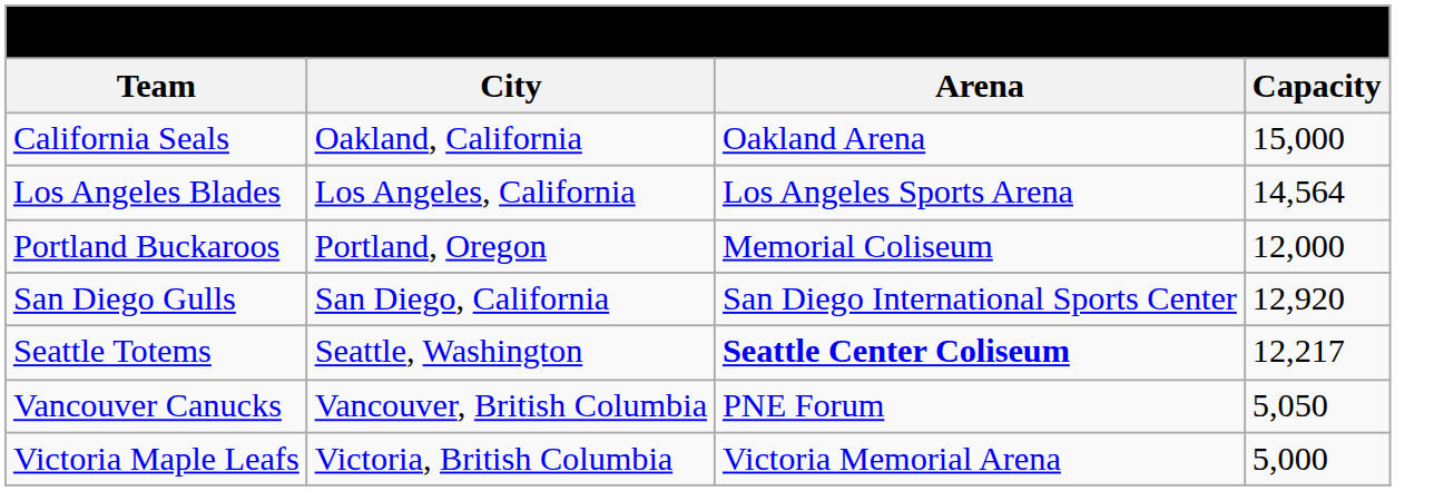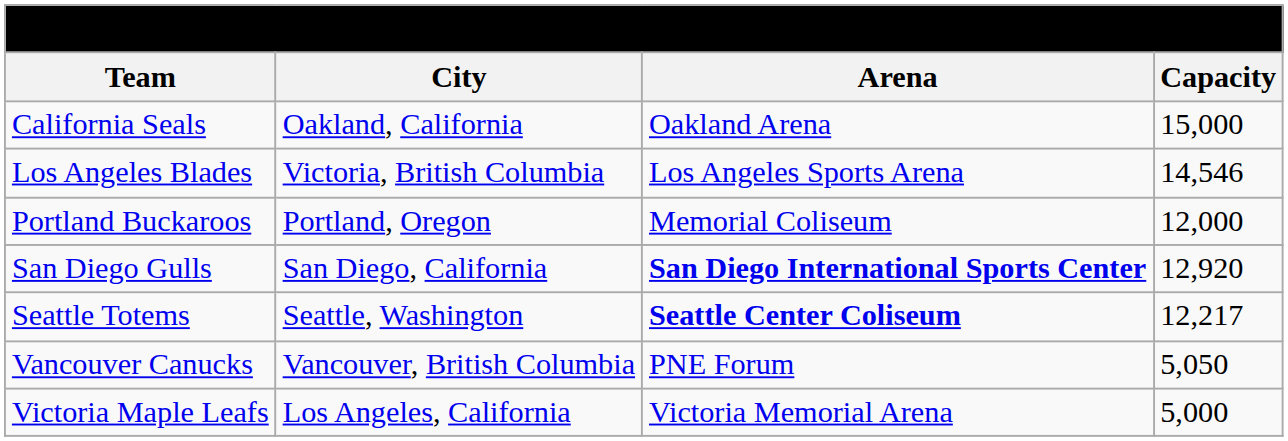Los Angeles Blades | City: Los Angeles, California -> Victoria, British Columbia
Los Angeles Blades | Capacity: 14,564 -> 14,546
San Diego Gulls | Arena: normal -> bold
Victoria Maple Leafs | City: Victoria, British Columbia -> Los Angeles, California
